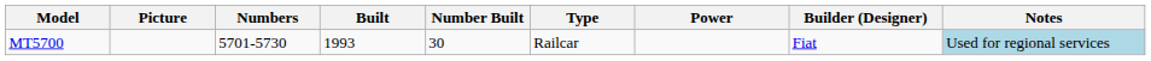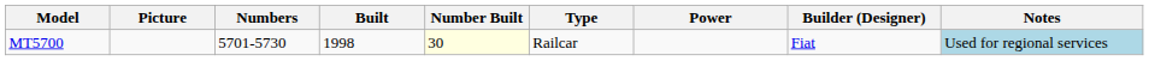MT5700 | Built: 1993 -> 1998
MT5700 | Number Built: no background -> lightyellow background
